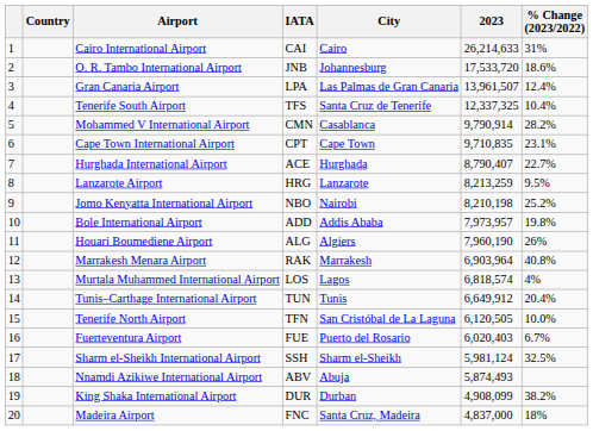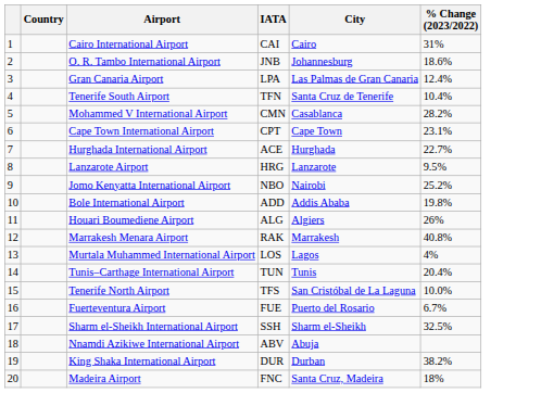- column: 2023 | 26,214,633 | 17,533,720 | 13,961,507 | 12,337,325 | 9,790,914 | 9,710,835 | 8,790,407 | 8,213,259 | 8,210,198 | 7,973,957 | 7,960,190 | 6,903,964 | 6,818,574 | 6,649,912 | 6,120,505 | 6,020,403 | 5,981,124 | 5,874,493 | 4,908,099 | 4,837,000
Tenerife South Airport | IATA: TFS -> TFN
Tenerife North Airport | IATA: TFN -> TFS
